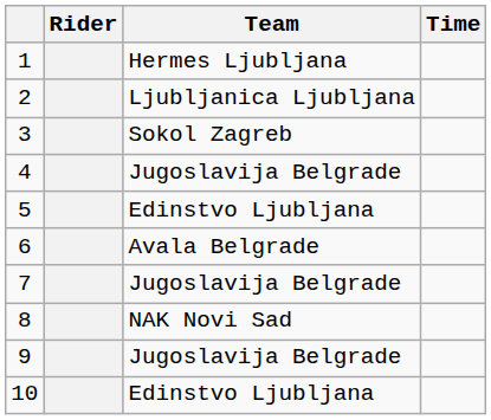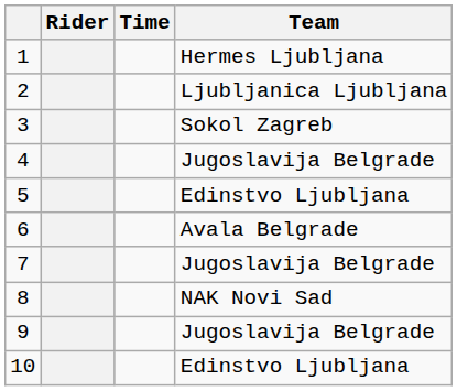columns swapped: Team <-> Time
